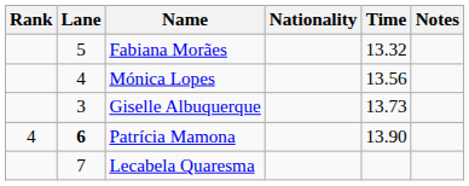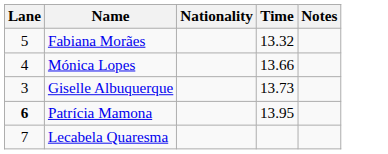- column: Rank | 4
Mónica Lopes | Time: 13.56 -> 13.66
Patrícia Mamona | Time: 13.90 -> 13.95
